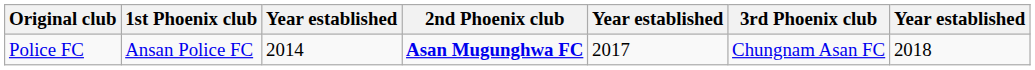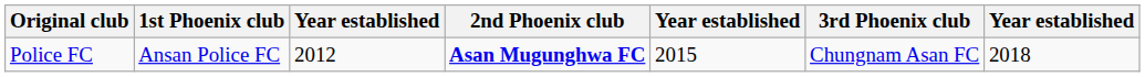Police FC | column 3: 2014 -> 2012
Police FC | column 5: 2017 -> 2015
